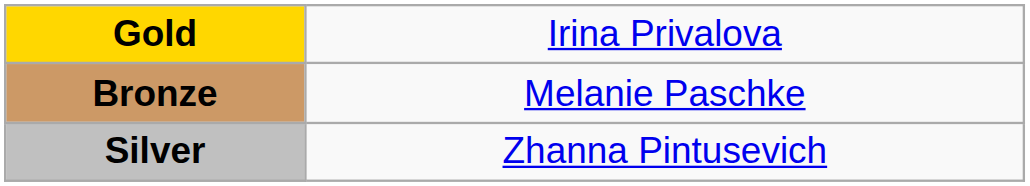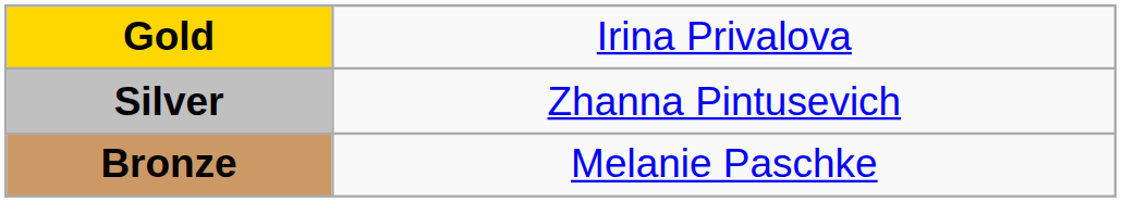rows swapped: Silver <-> Bronze
